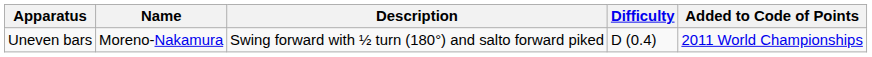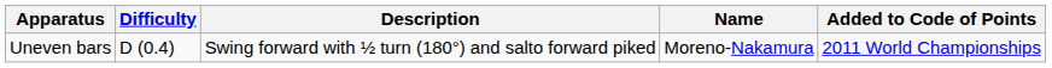columns swapped: Name <-> Difficulty
